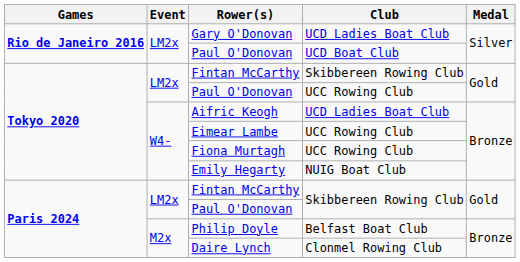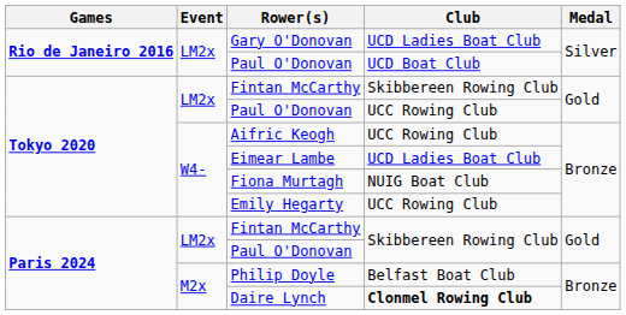Aifric Keogh | Club: UCD Ladies Boat Club -> UCC Rowing Club
Eimear Lambe | Club: UCC Rowing Club -> UCD Ladies Boat Club
Fiona Murtagh | Club: UCC Rowing Club -> NUIG Boat Club
Emily Hegarty | Club: NUIG Boat Club -> UCC Rowing Club
Daire Lynch | Club: normal -> bold
